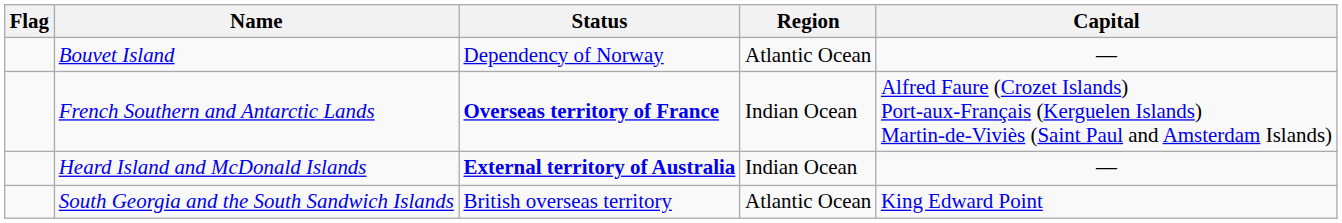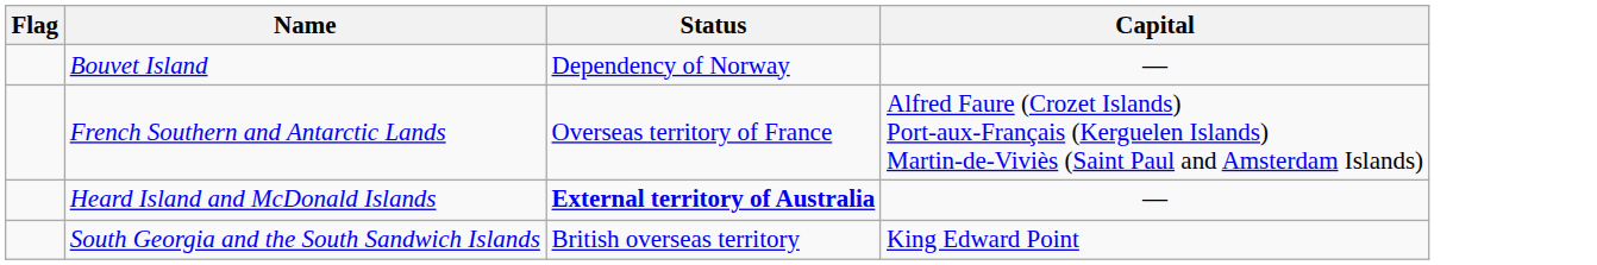- column: Region | Atlantic Ocean | Indian Ocean | Indian Ocean | Atlantic Ocean
French Southern and Antarctic Lands | Status: bold -> normal
